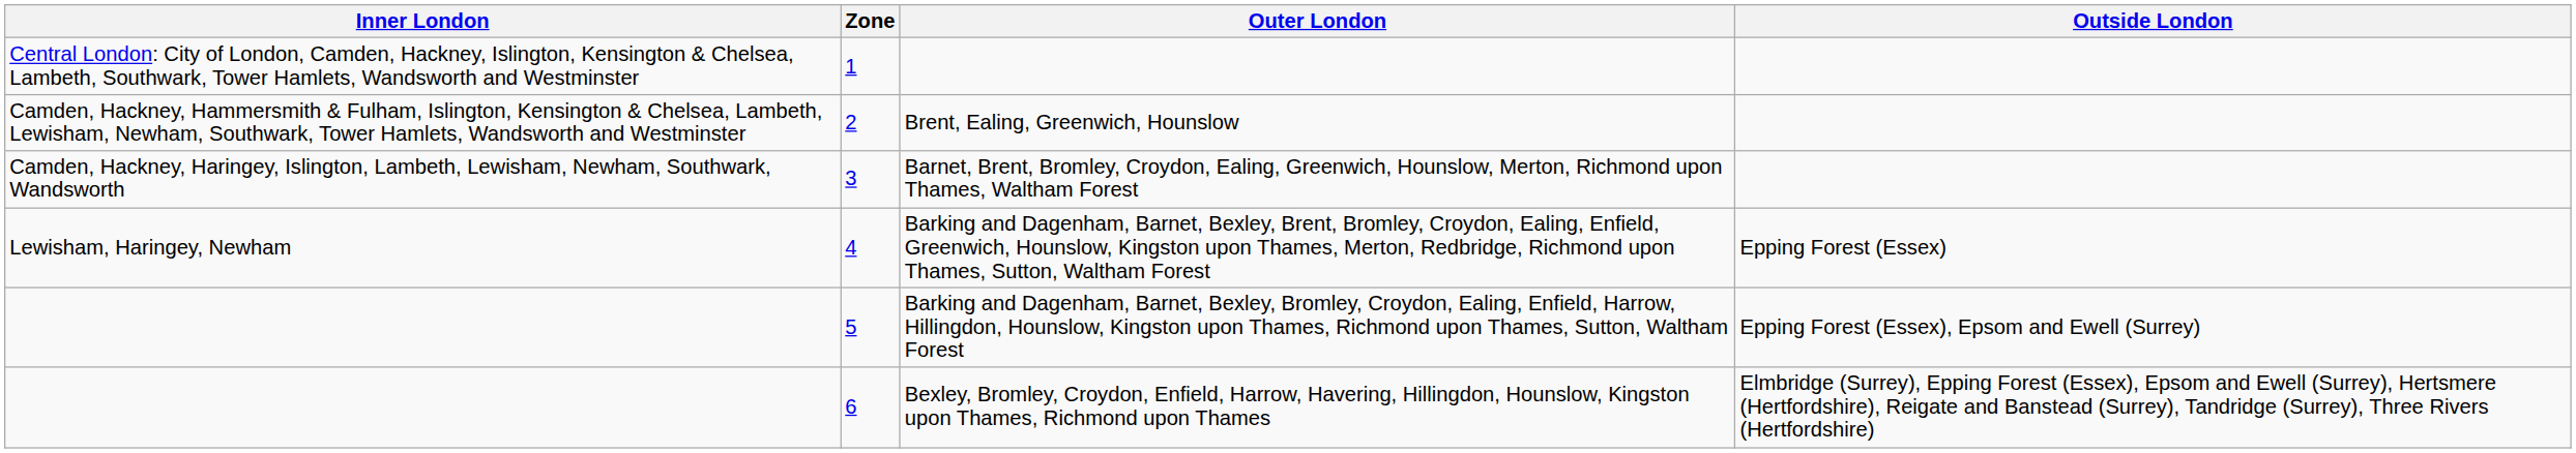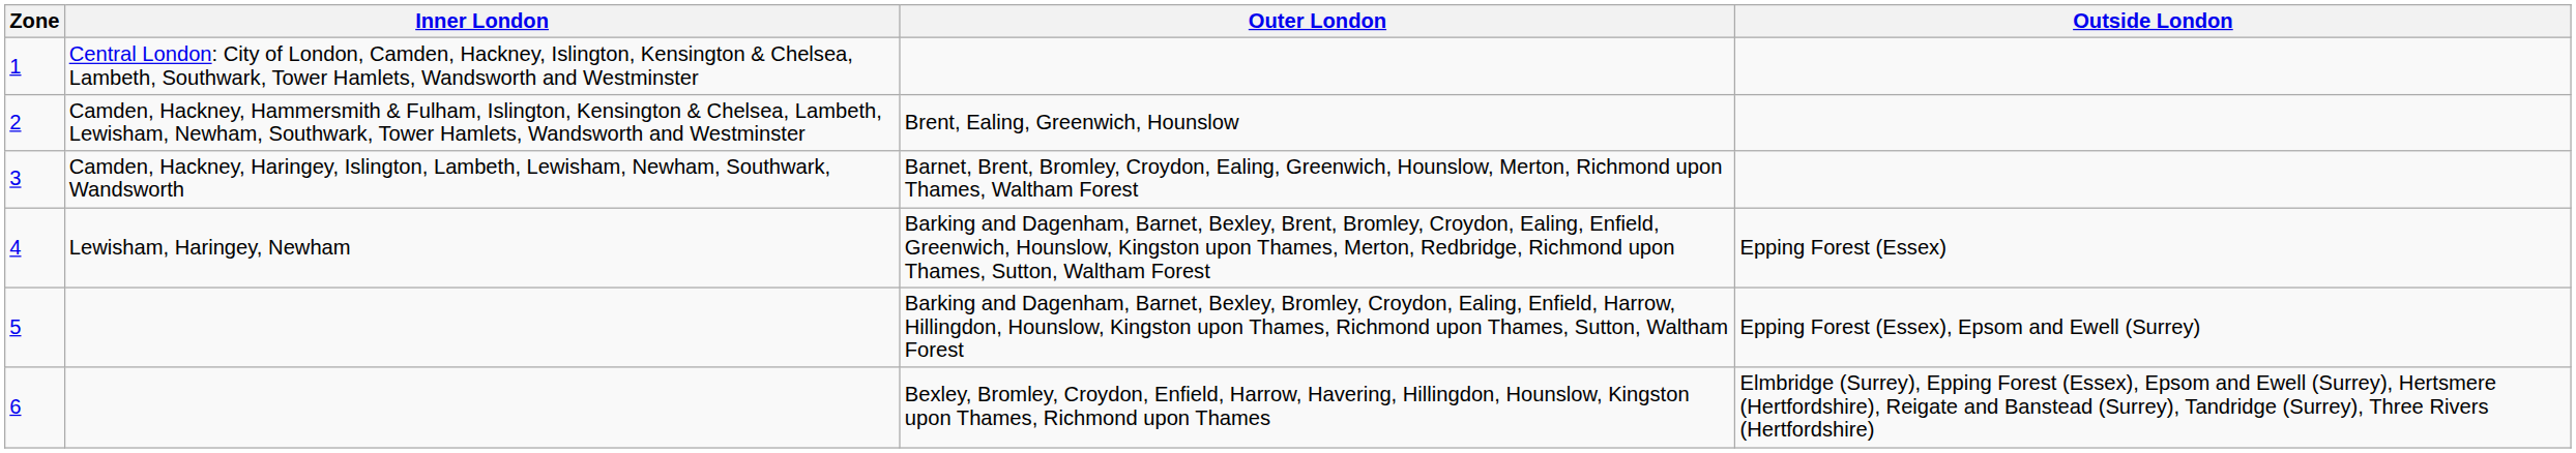columns swapped: Zone <-> Inner London
